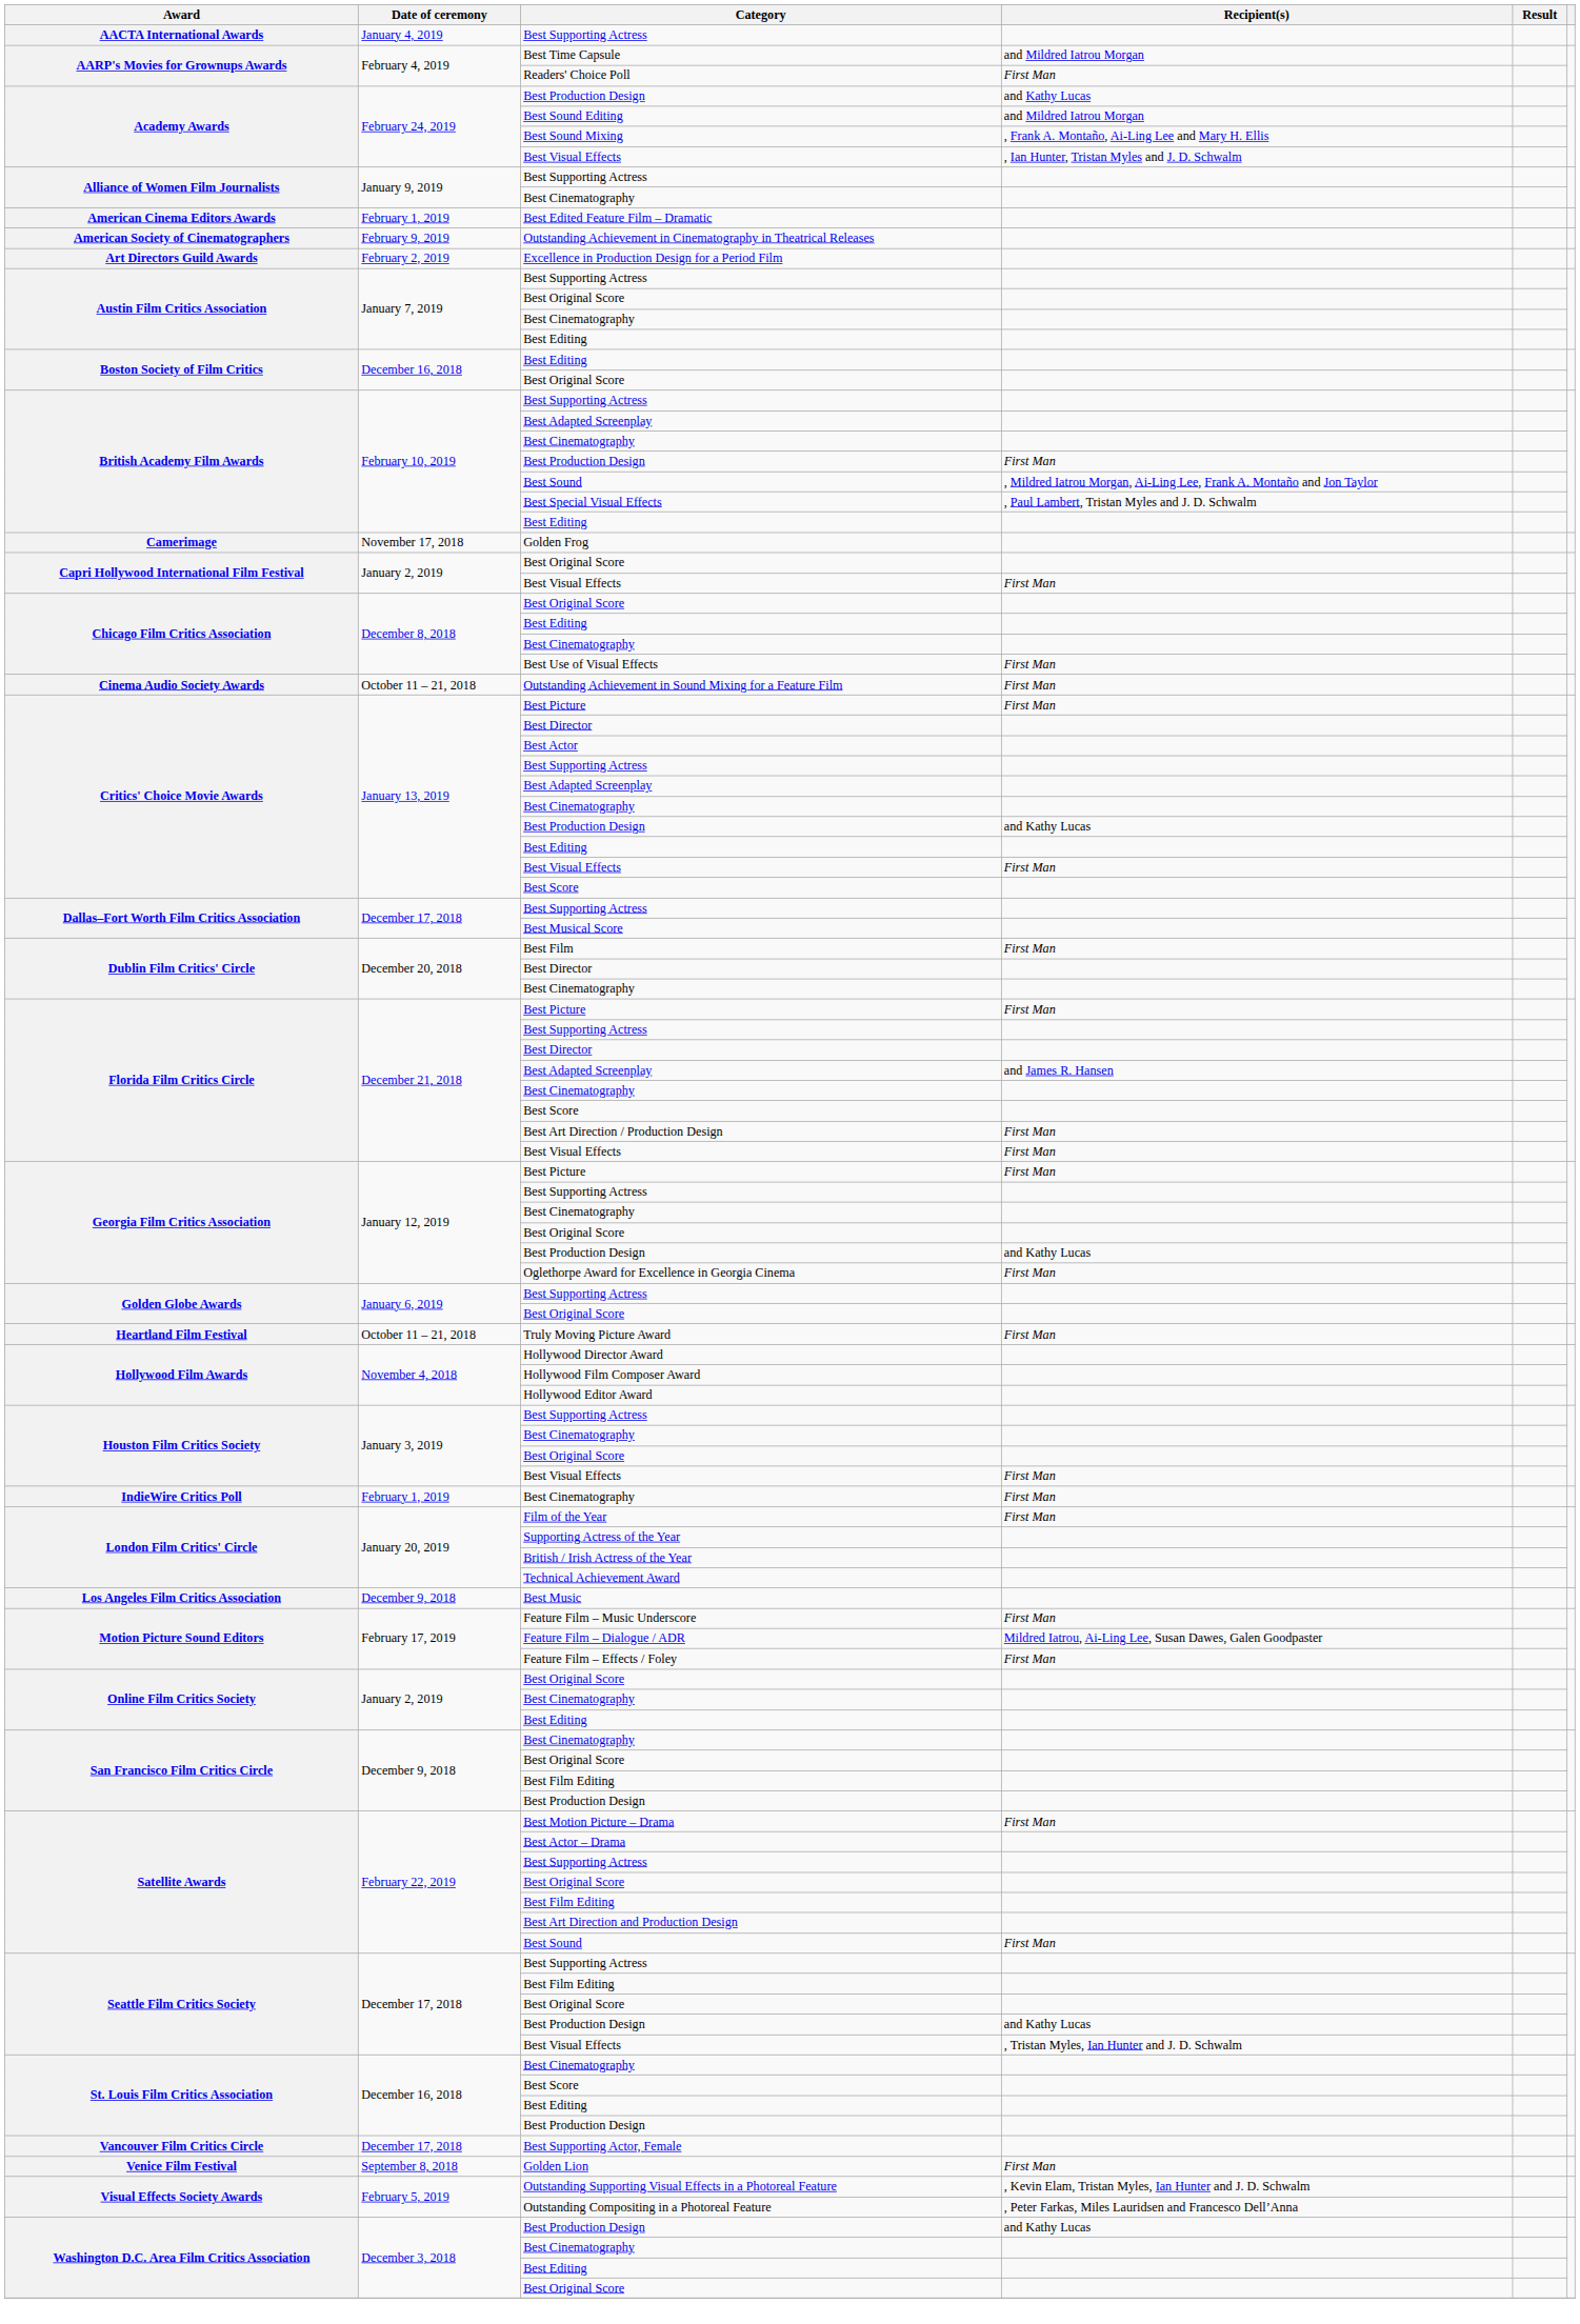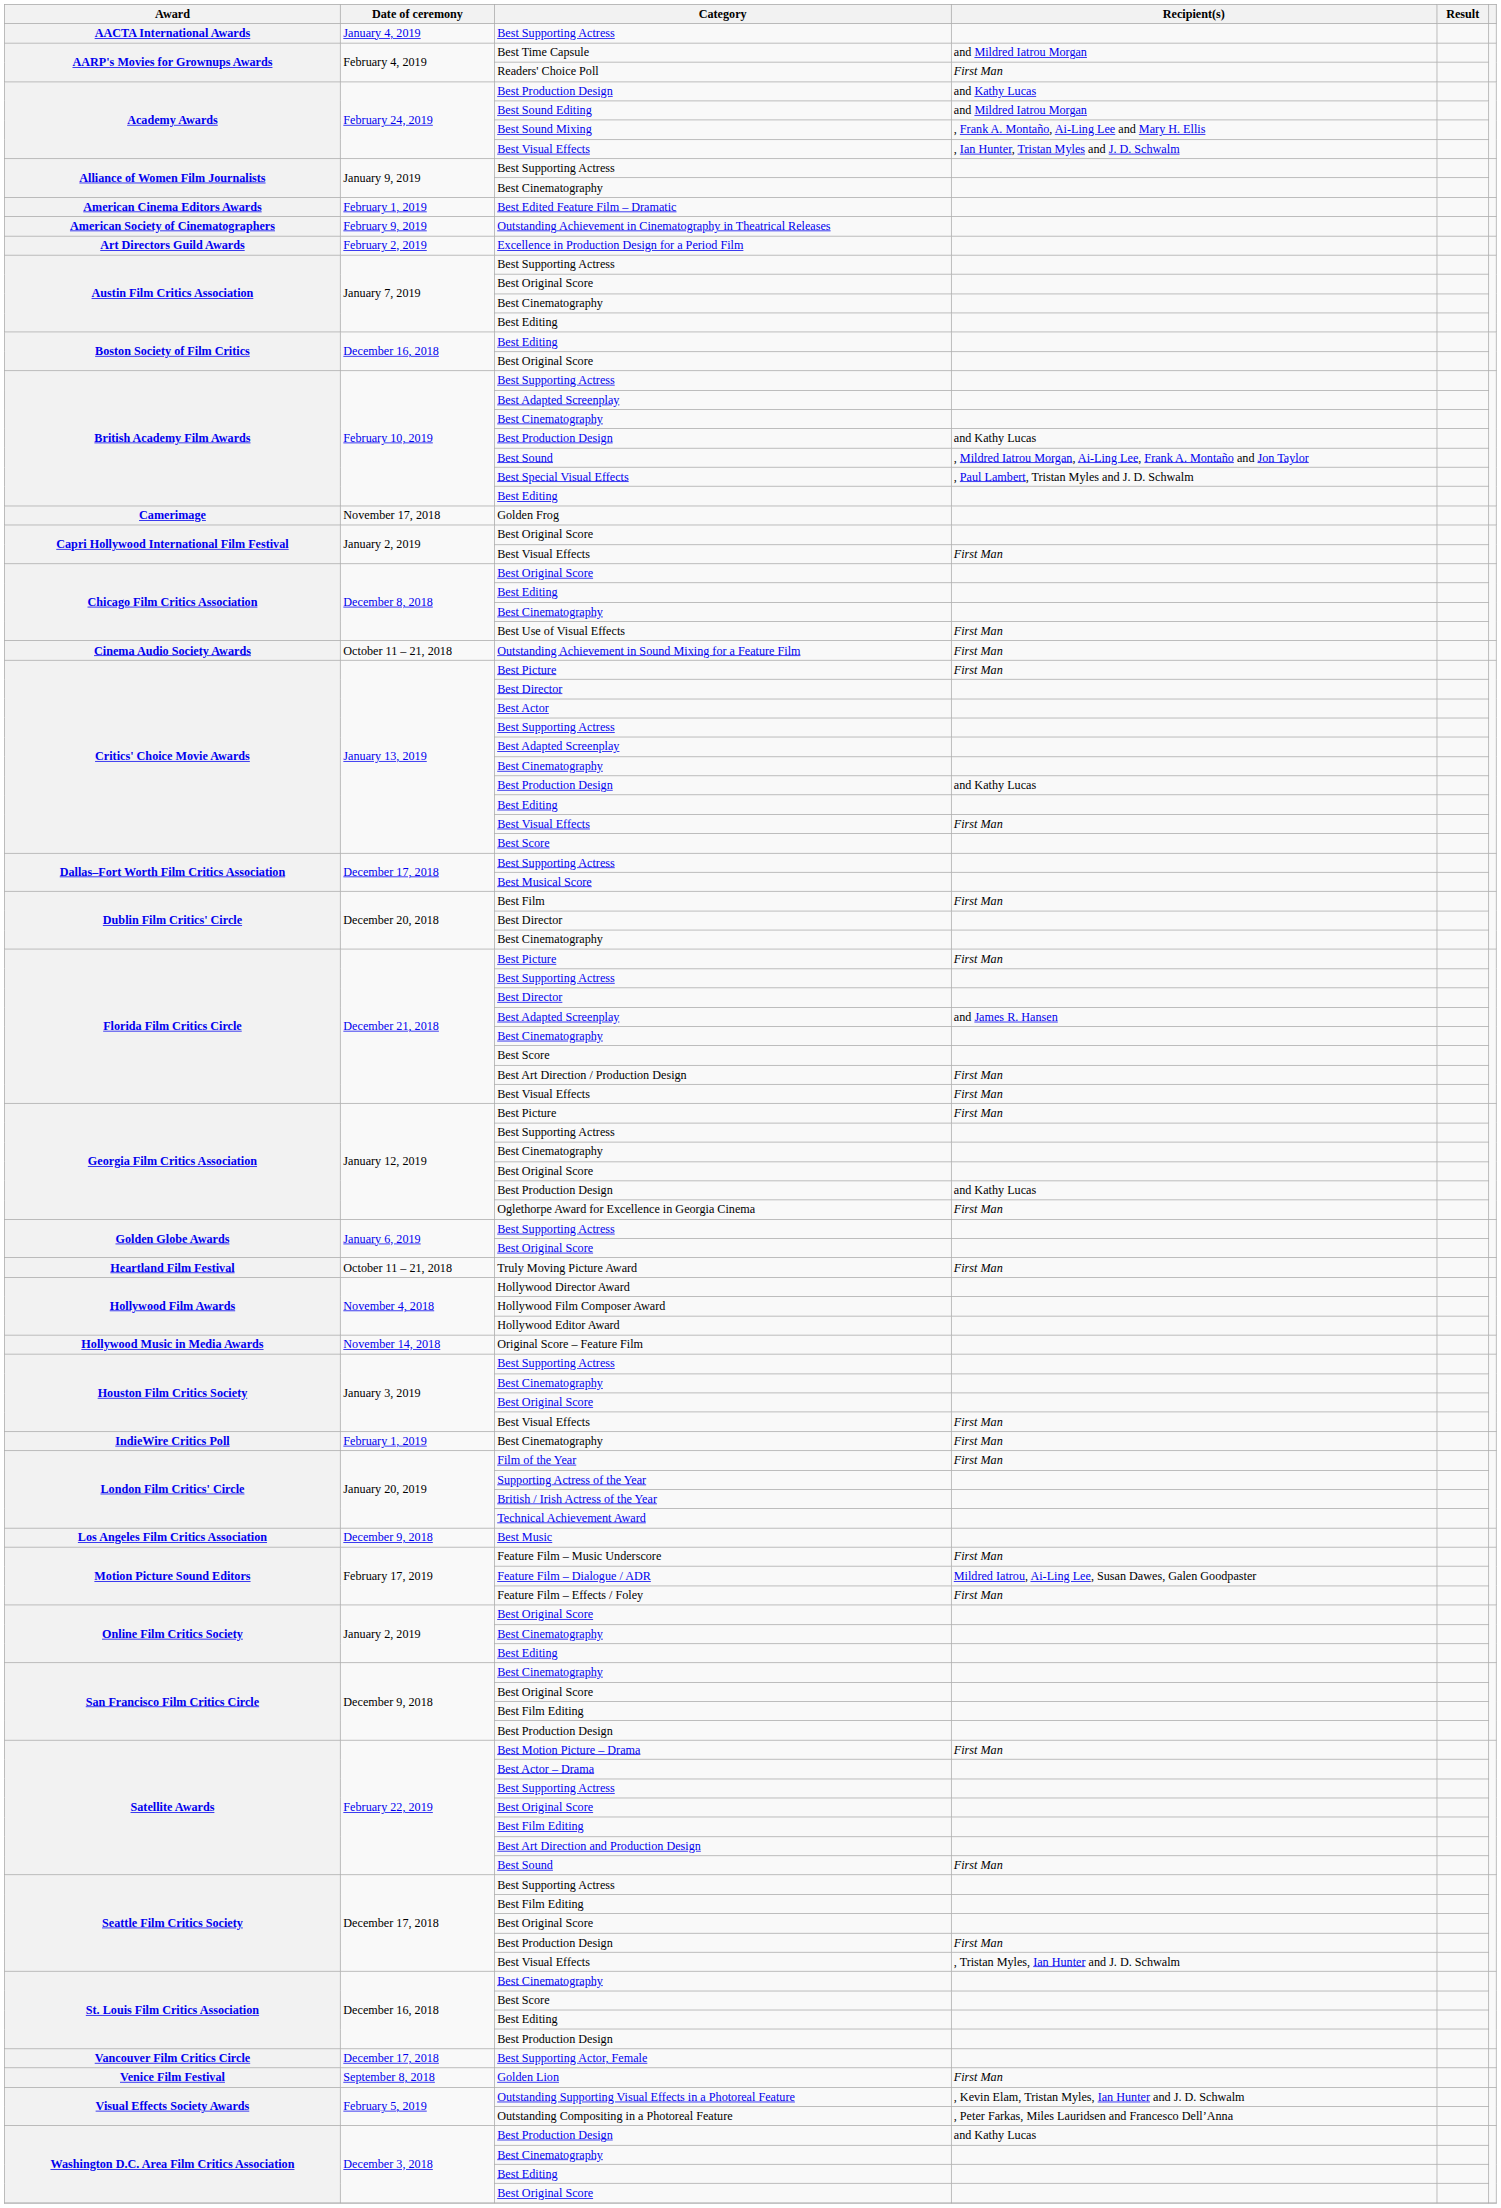British Academy Film Awards / Best Production Design | Recipient(s): First Man -> and Kathy Lucas
+ row: Hollywood Music in Media Awards | November 14, 2018 | Original Score – Feature Film
Seattle Film Critics Society / Best Production Design | Recipient(s): and Kathy Lucas -> First Man
